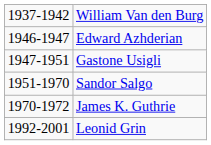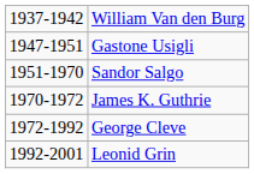- row: 1946-1947 | Edward Azhderian
+ row: 1972-1992 | George Cleve
